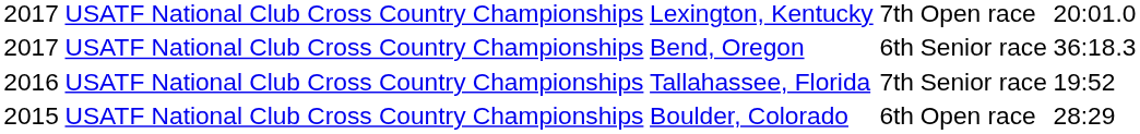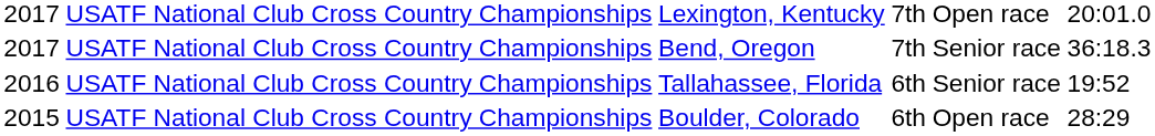Bend, Oregon | column 4: 6th -> 7th
Tallahassee, Florida | column 4: 7th -> 6th
